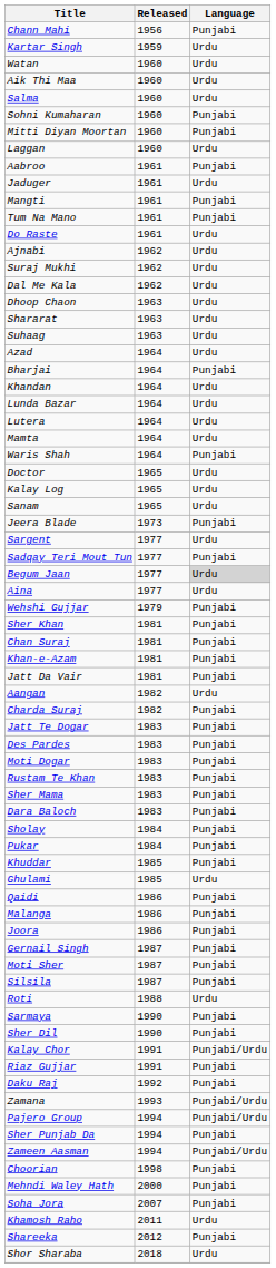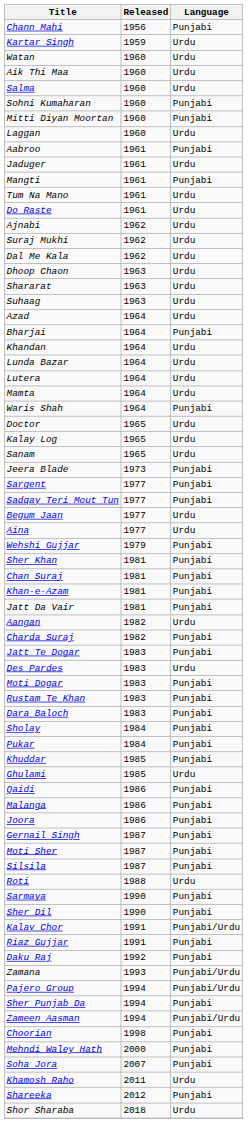Tum Na Mano | Language: Punjabi -> Urdu
Sargent | Language: Urdu -> Punjabi
Begum Jaan | Language: lightgrey background -> no background
Des Pardes | Language: Punjabi -> Urdu
- row: Sher Mama | 1983 | Punjabi
